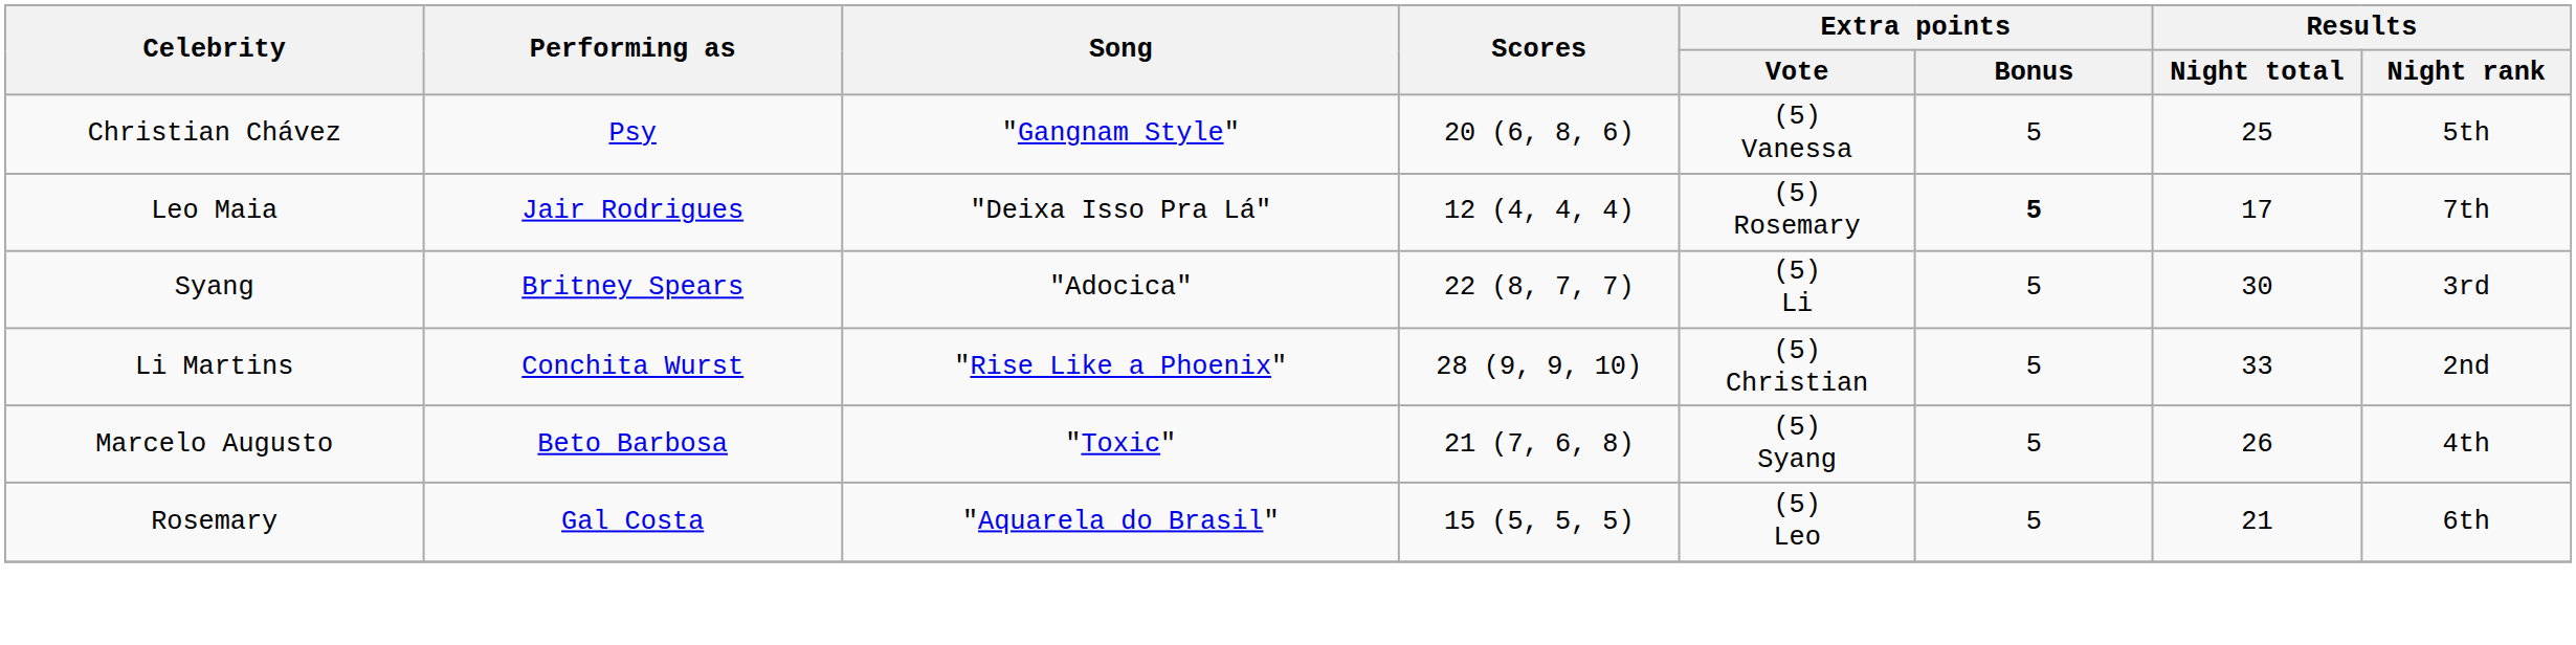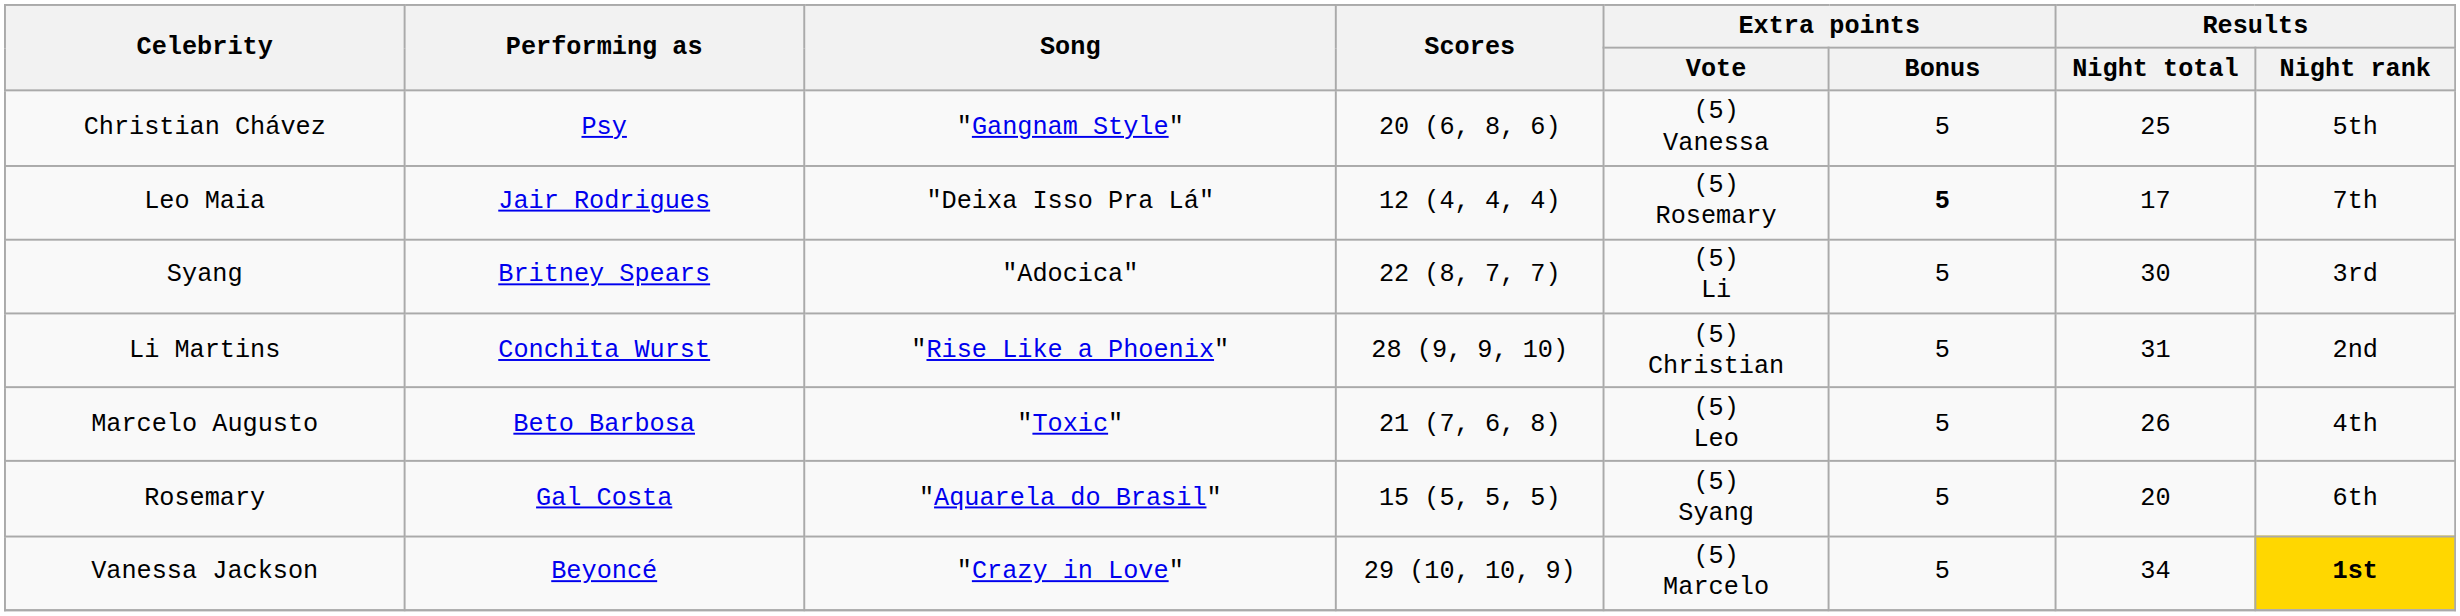Li Martins | Results / Night total: 33 -> 31
Marcelo Augusto | Extra points / Vote: (5) Syang -> (5) Leo
Rosemary | Extra points / Vote: (5) Leo -> (5) Syang
Rosemary | Results / Night total: 21 -> 20
+ row: Vanessa Jackson | Beyoncé | "Crazy in Love" | 29 (10, 10, 9) | (5) Marcelo | 5 | 34 | 1st
